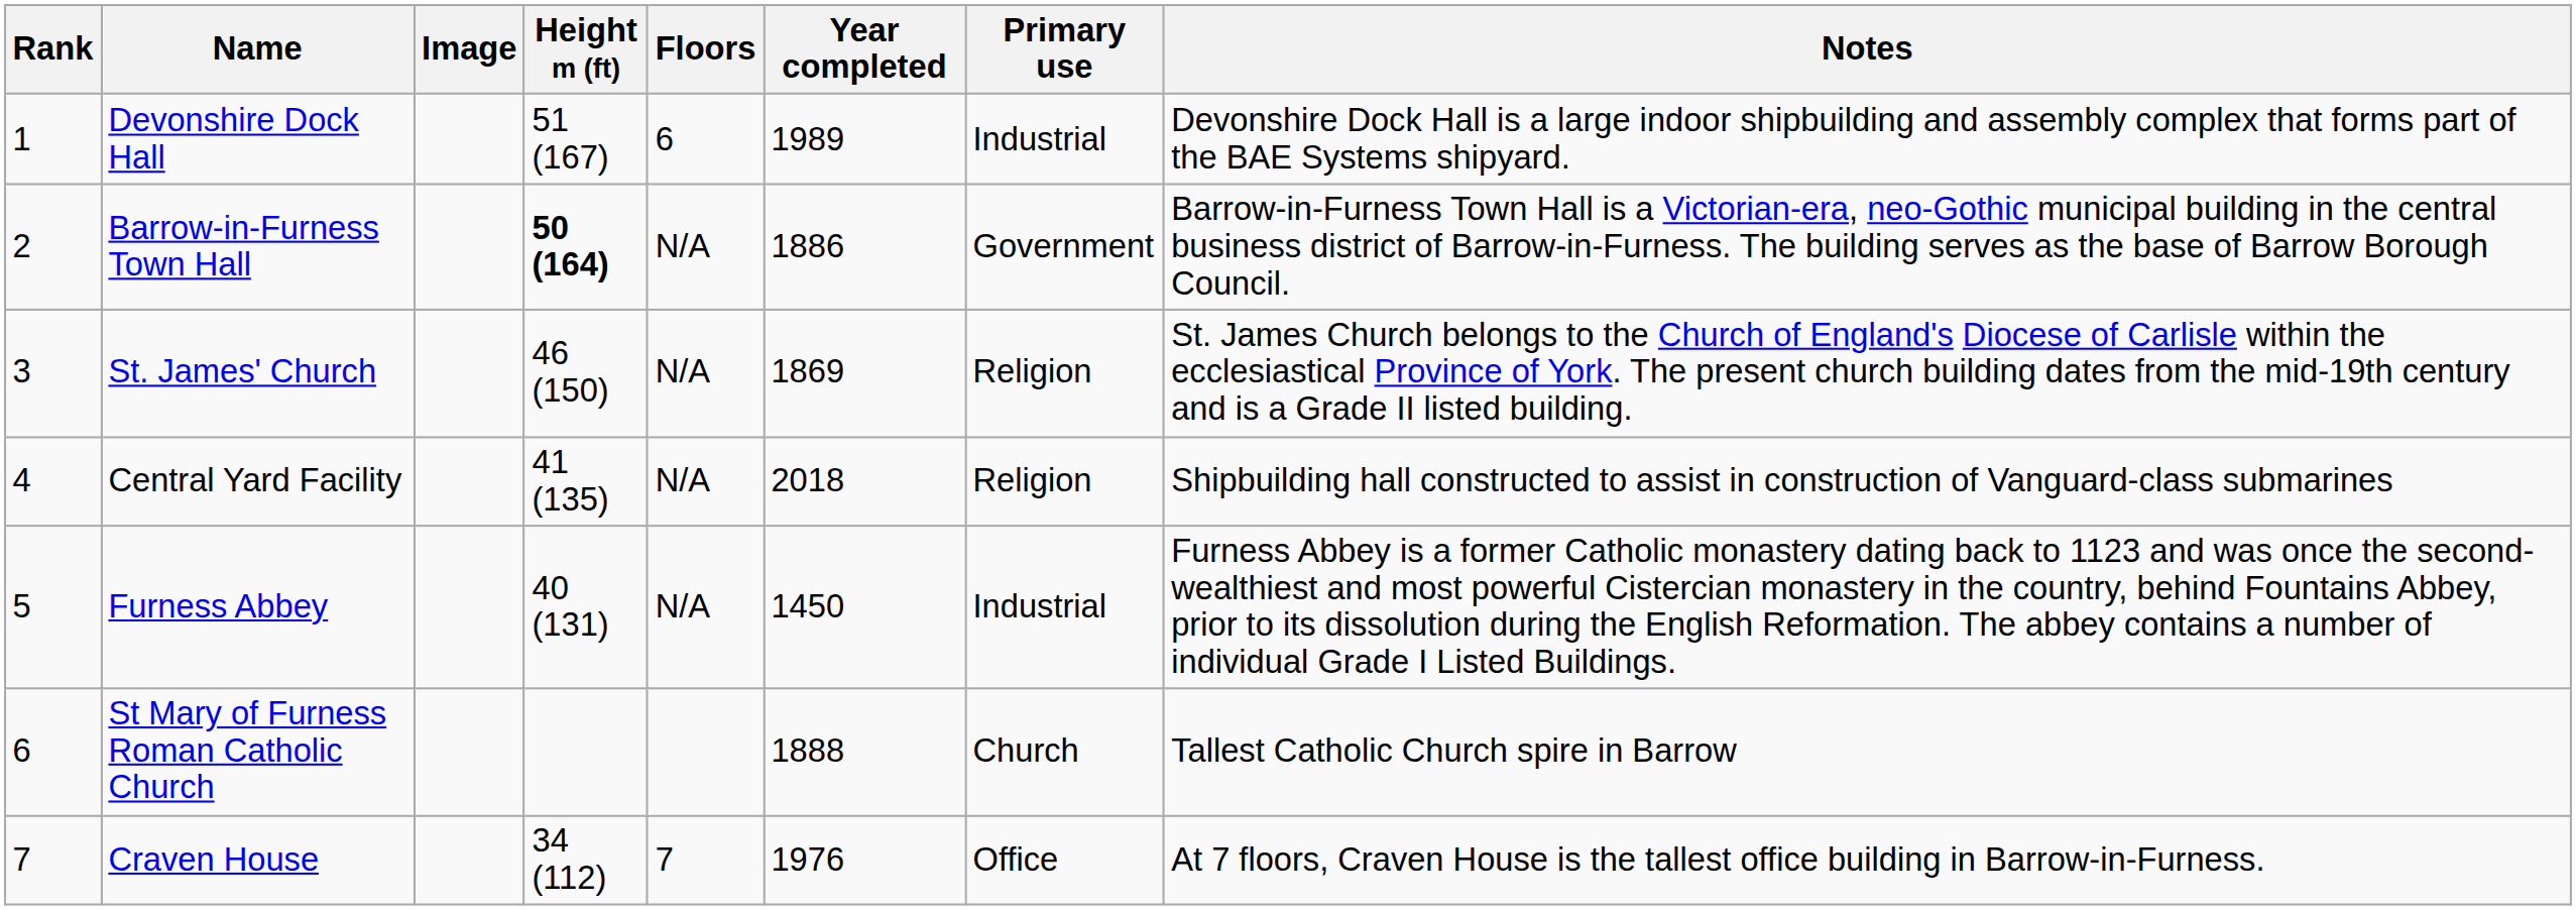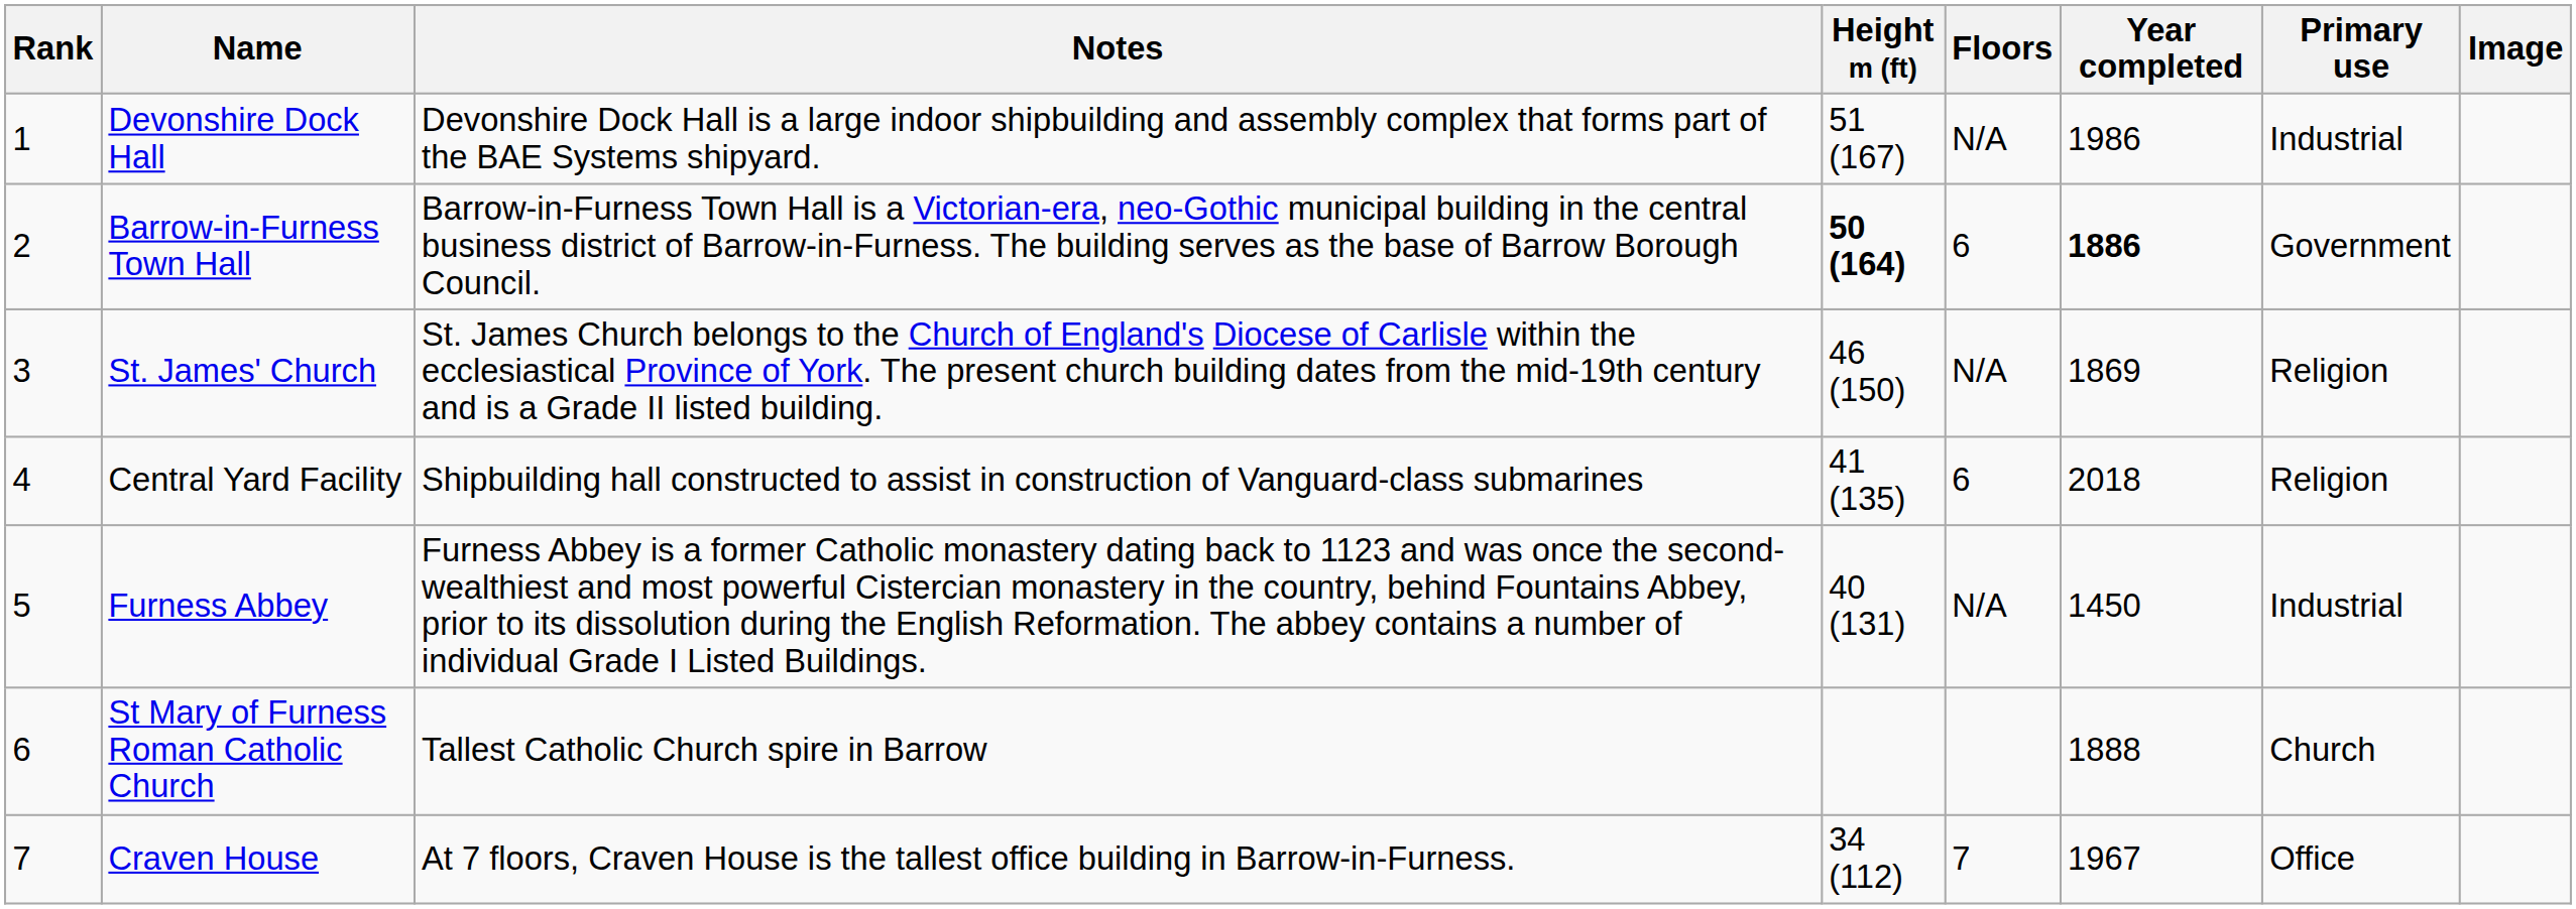columns swapped: Image <-> Notes
Devonshire Dock Hall | Floors: 6 -> N/A
Devonshire Dock Hall | Year completed: 1989 -> 1986
Barrow-in-Furness Town Hall | Floors: N/A -> 6
Barrow-in-Furness Town Hall | Year completed: normal -> bold
Central Yard Facility | Floors: N/A -> 6
Craven House | Year completed: 1976 -> 1967
